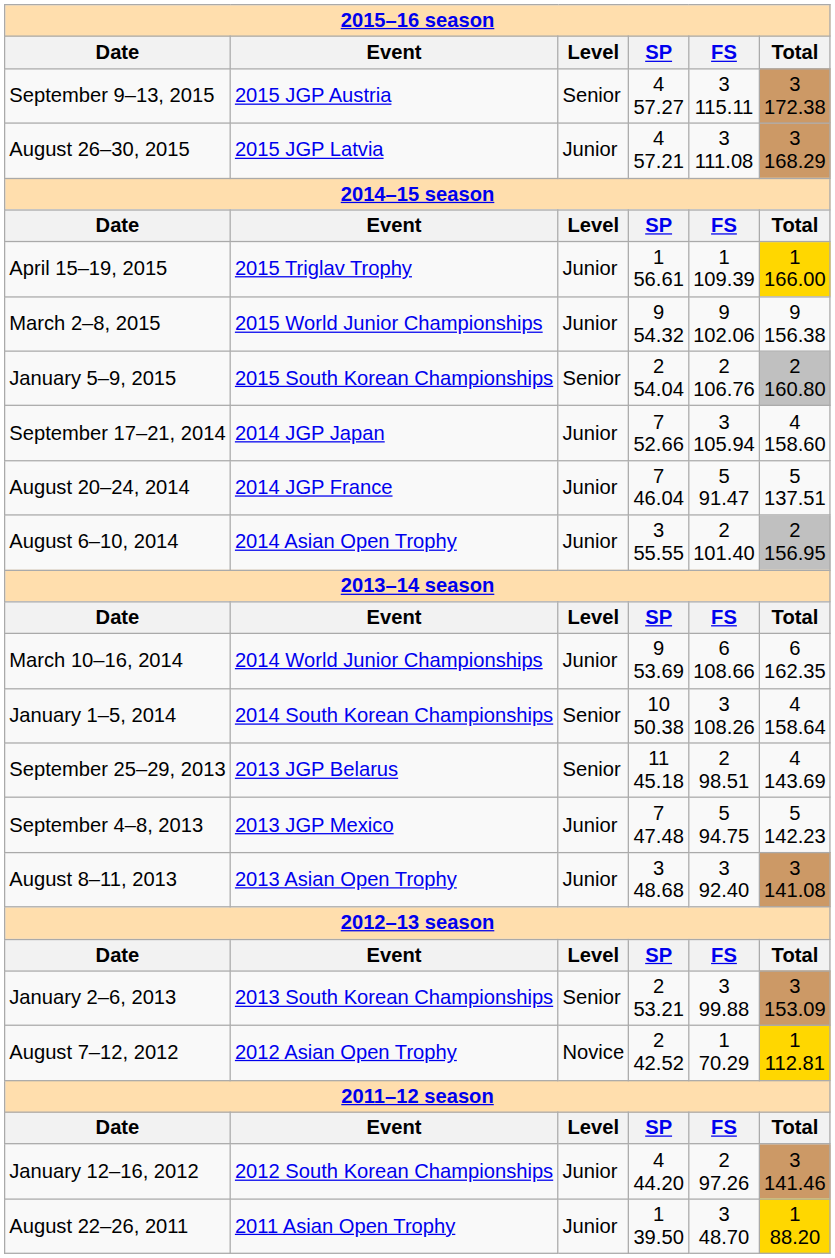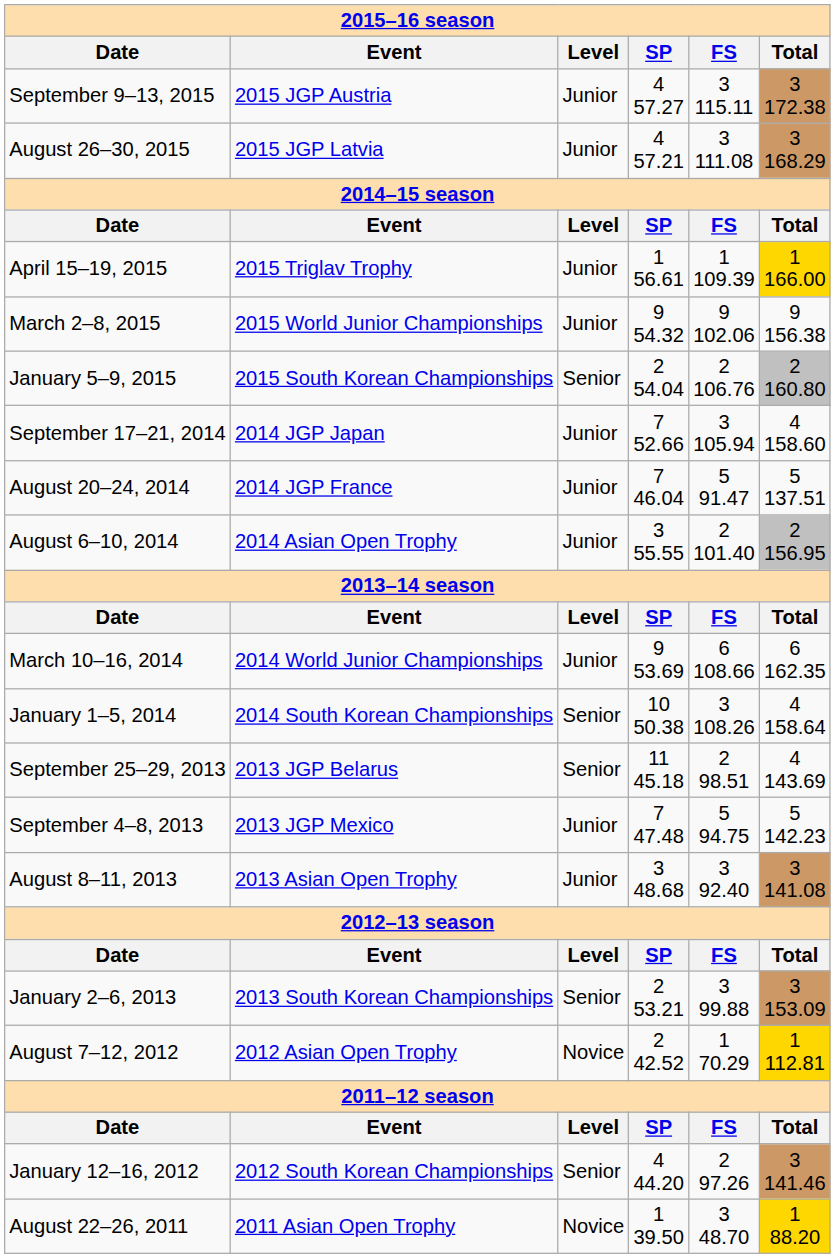September 9–13, 2015 | Level: Senior -> Junior
January 12–16, 2012 | Level: Junior -> Senior
August 22–26, 2011 | Level: Junior -> Novice
